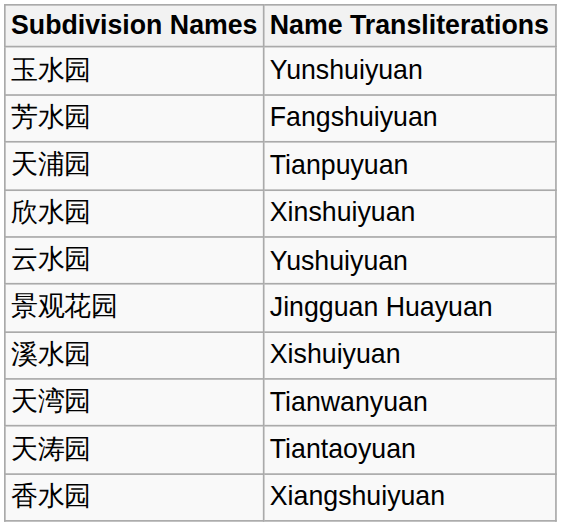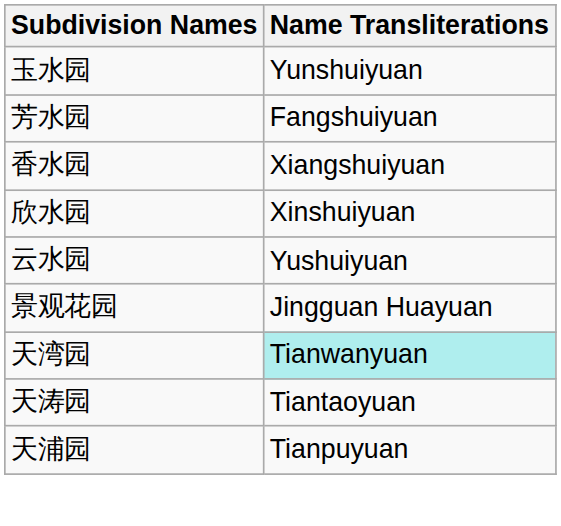rows swapped: 香水园 <-> 天浦园
- row: 溪水园 | Xishuiyuan
天湾园 | Name Transliterations: no background -> paleturquoise background
